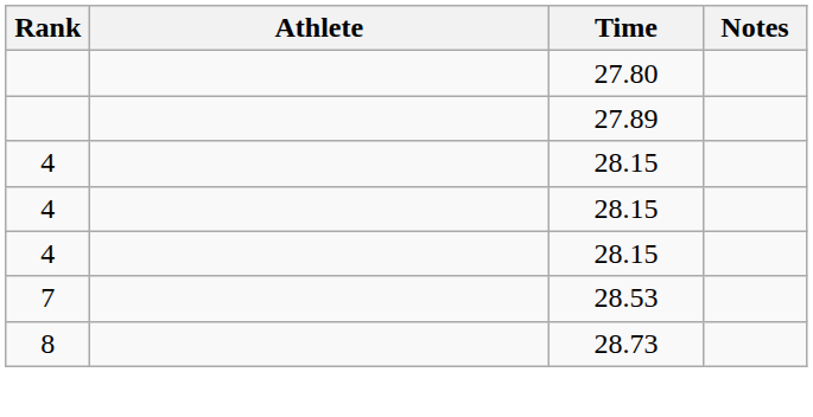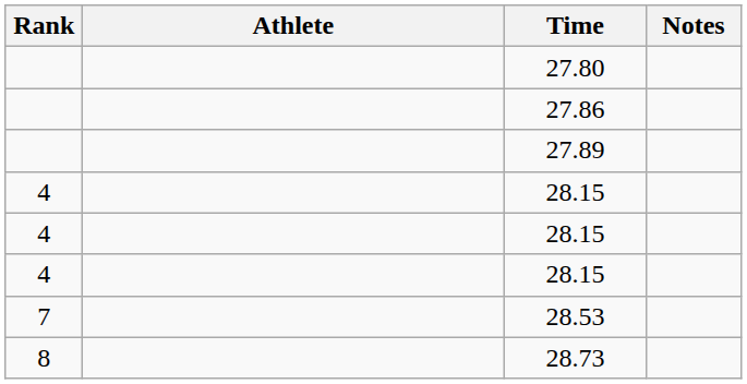+ row: 27.86
